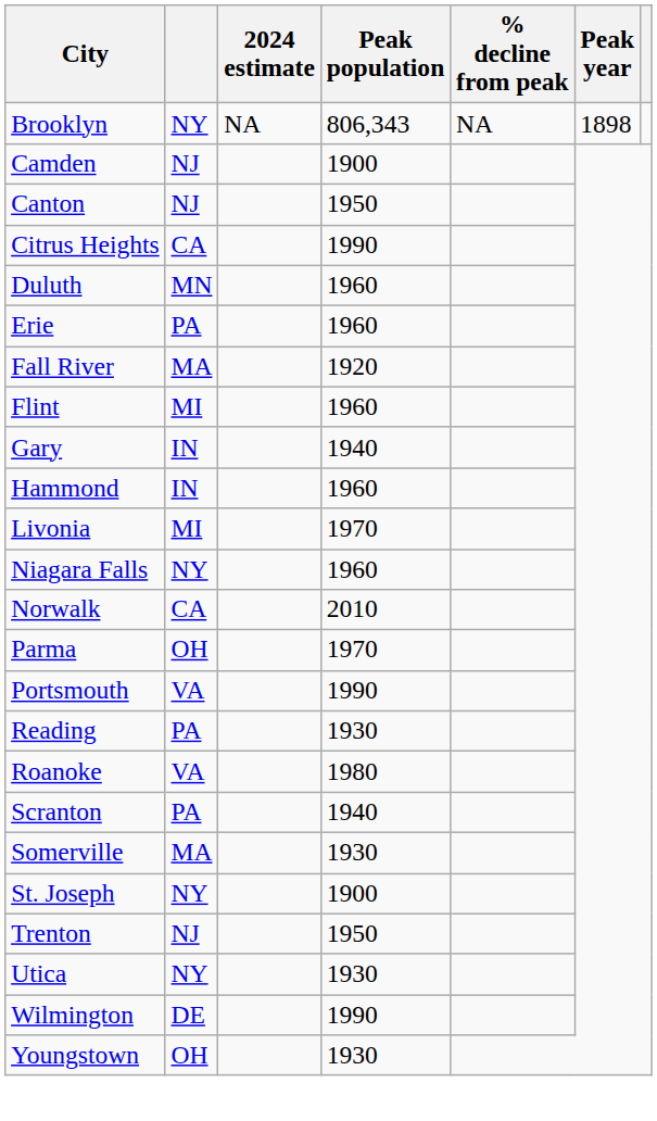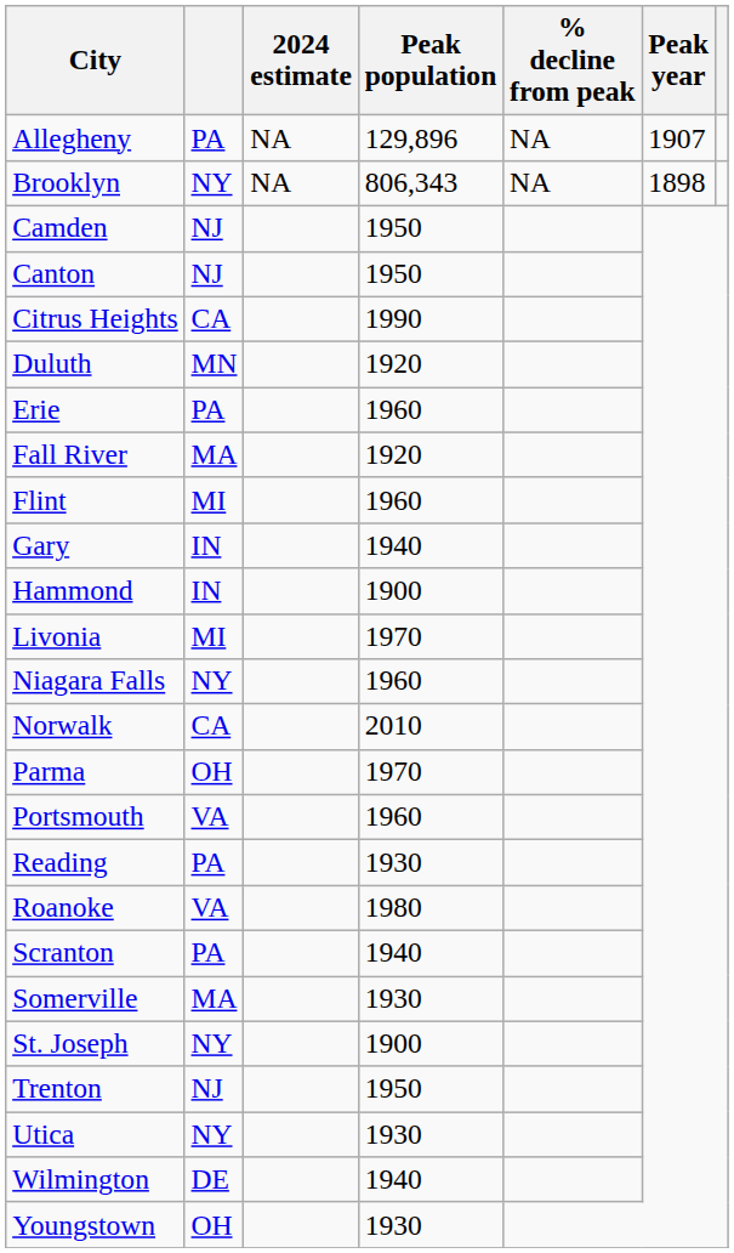+ row: Allegheny | PA | NA | 129,896 | NA | 1907
Camden | Peak population: 1900 -> 1950
Duluth | Peak population: 1960 -> 1920
Hammond | Peak population: 1960 -> 1900
Portsmouth | Peak population: 1990 -> 1960
Wilmington | Peak population: 1990 -> 1940
